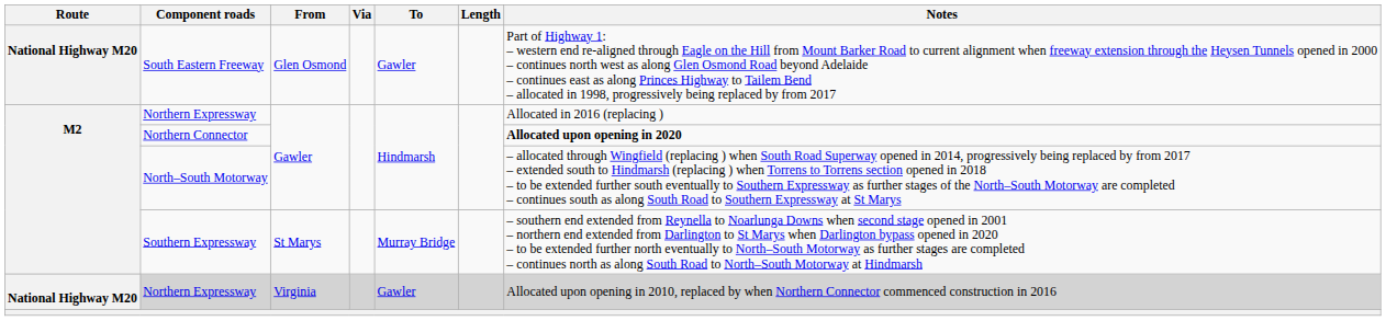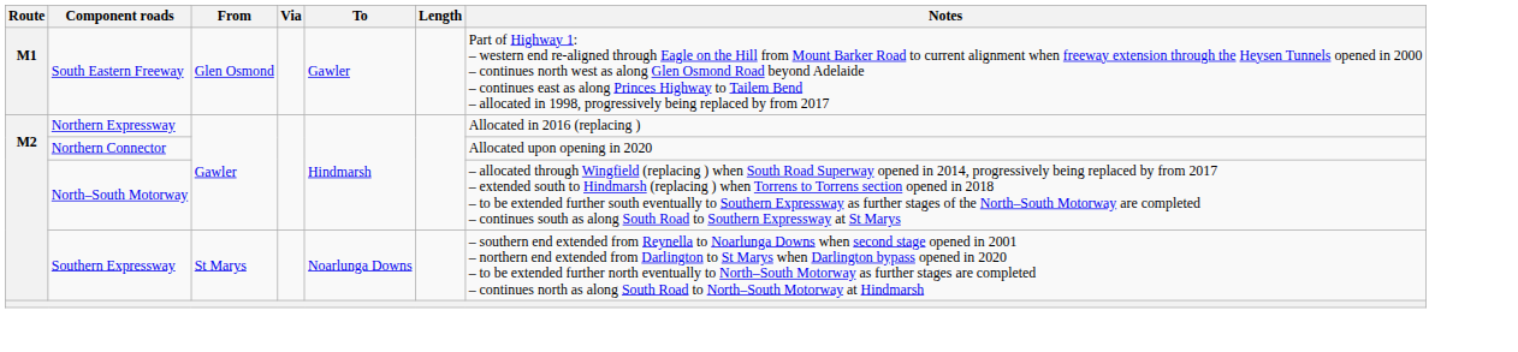South Eastern Freeway | Route: National Highway M20 -> M1
Northern Connector | Notes: bold -> normal
Southern Expressway | To: Murray Bridge -> Noarlunga Downs
- row: National Highway M20 | Northern Expressway | Virginia | Gawler | Allocated upon opening in 2010, replaced by when Northern Connector commenced construction in 2016
